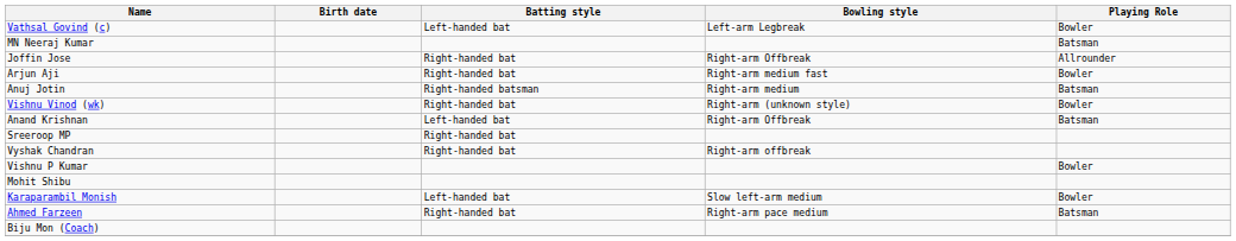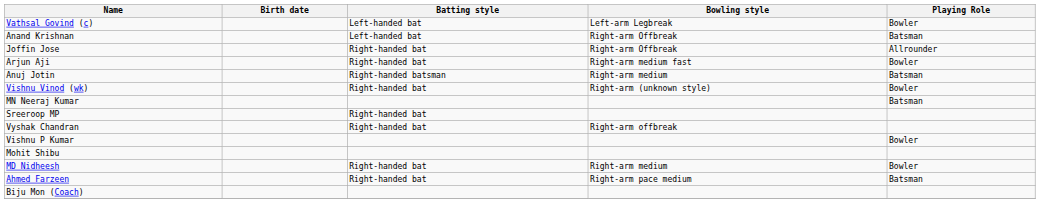rows swapped: Anand Krishnan <-> MN Neeraj Kumar
- row: Karaparambil Monish | Left-handed bat | Slow left-arm medium | Bowler
+ row: MD Nidheesh | Right-handed bat | Right-arm medium | Bowler
